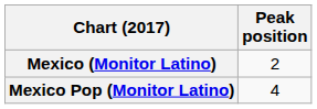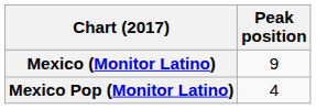Mexico (Monitor Latino) | Peak position: 2 -> 9
